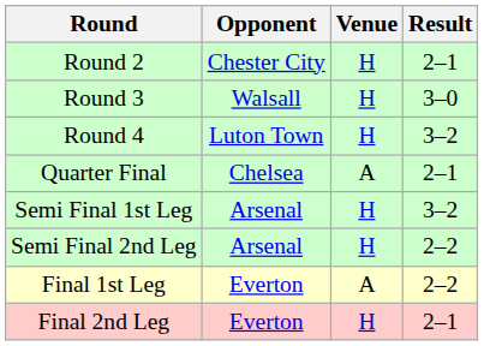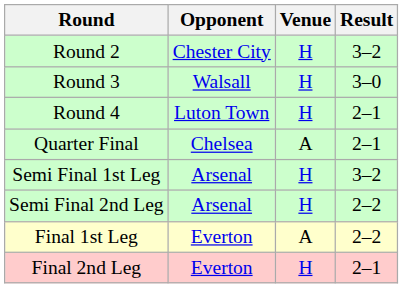Round 2 | Result: 2–1 -> 3–2
Round 4 | Result: 3–2 -> 2–1
